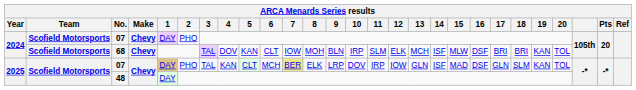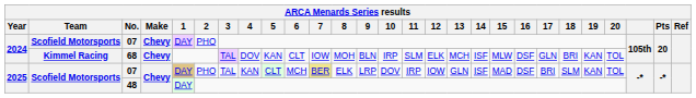68 | Team: Scofield Motorsports -> Kimmel Racing
68 | 17: BRI -> GLN
2025 / 07 | 17: GLN -> BRI
